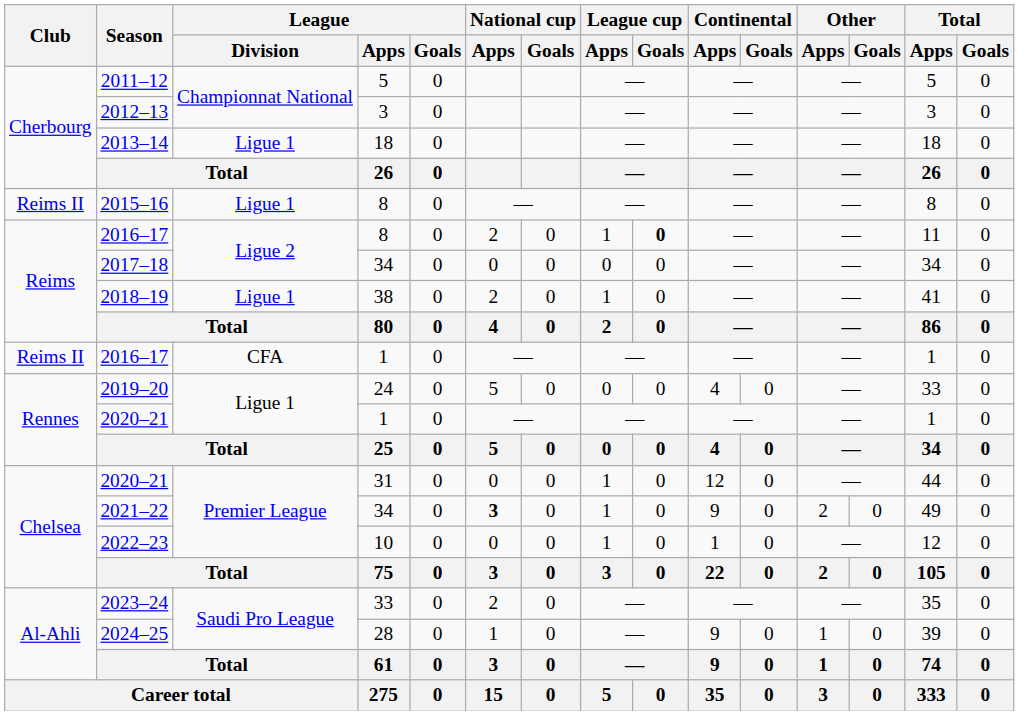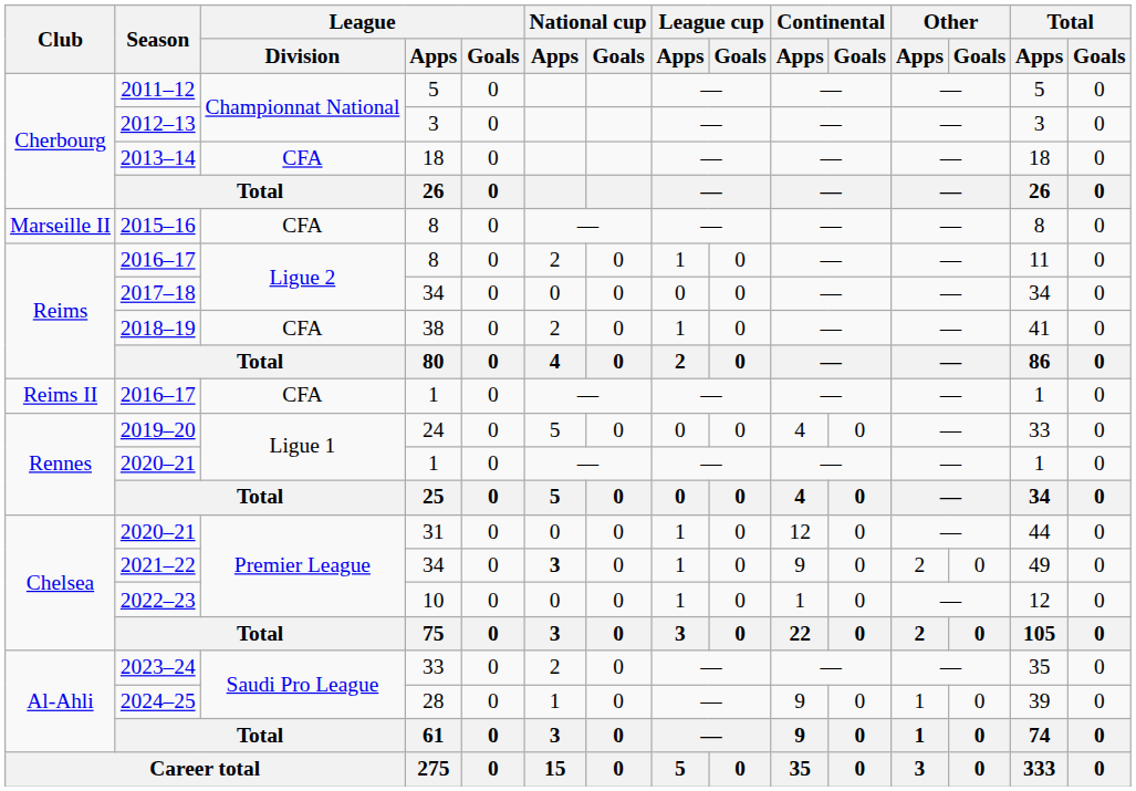2013–14 | League / Division: Ligue 1 -> CFA
2015–16 | Club: Reims II -> Marseille II
2015–16 | League / Division: Ligue 1 -> CFA
2016–17 / 8 | League cup / Goals: bold -> normal
2018–19 | League / Division: Ligue 1 -> CFA
